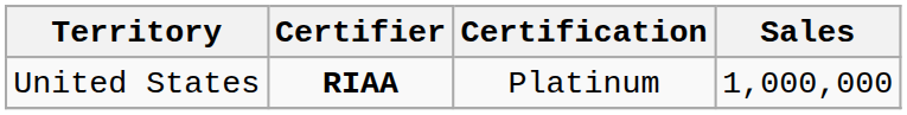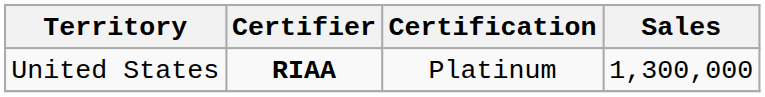United States | Sales: 1,000,000 -> 1,300,000
